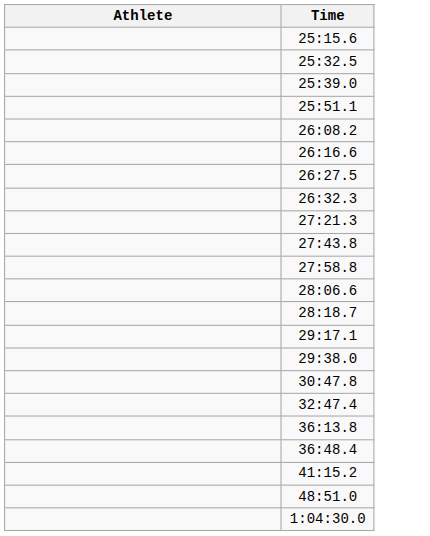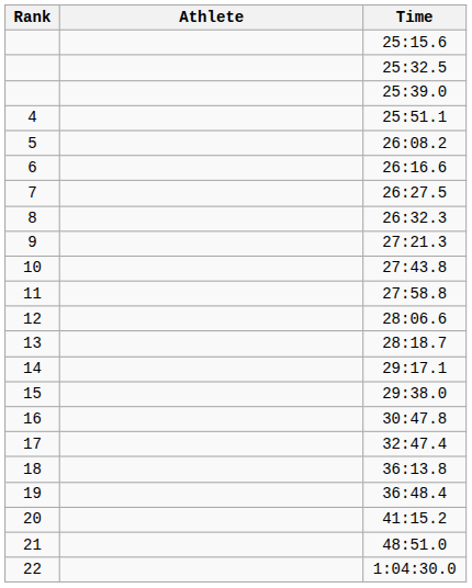+ column: Rank | 4 | 5 | 6 | 7 | 8 | 9 | 10 | 11 | 12 | 13 | 14 | 15 | 16 | 17 | 18 | 19 | 20 | 21 | 22
